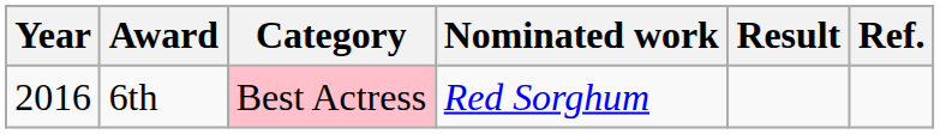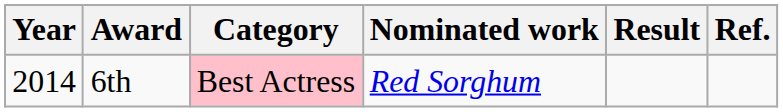6th | Year: 2016 -> 2014
